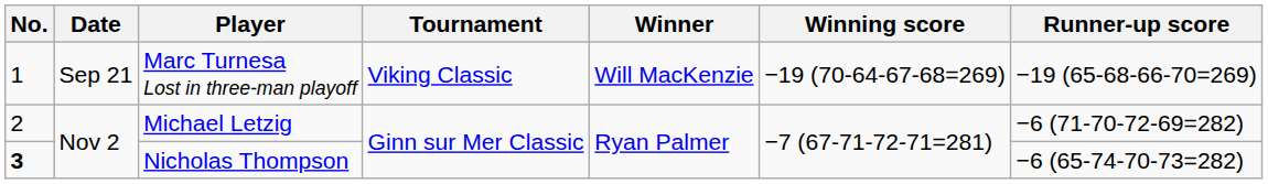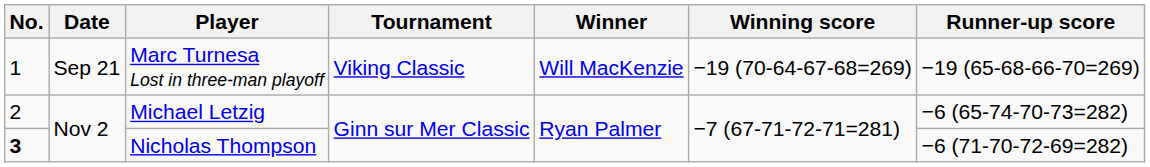Michael Letzig | Runner-up score: −6 (71-70-72-69=282) -> −6 (65-74-70-73=282)
Nicholas Thompson | Runner-up score: −6 (65-74-70-73=282) -> −6 (71-70-72-69=282)
